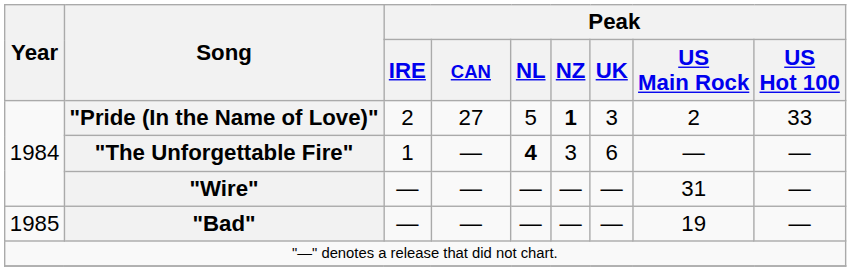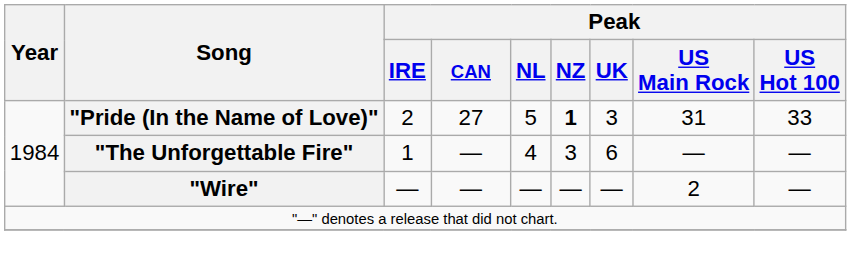"Pride (In the Name of Love)" | Peak / US Main Rock: 2 -> 31
"The Unforgettable Fire" | Peak / NL: bold -> normal
"Wire" | Peak / US Main Rock: 31 -> 2
- row: 1985 | "Bad" | — | — | — | — | — | 19 | —
